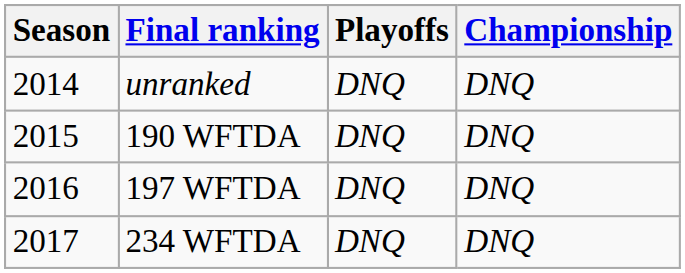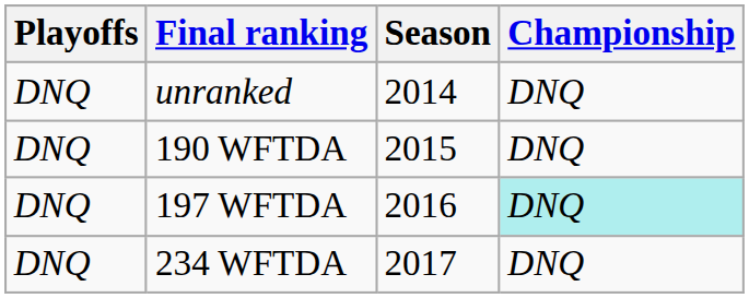columns swapped: Season <-> Playoffs
197 WFTDA | Championship: no background -> paleturquoise background
